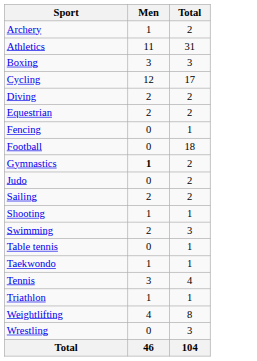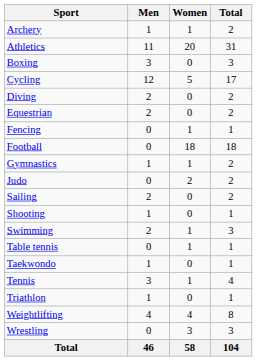+ column: Women | 1 | 20 | 0 | 5 | 0 | 0 | 1 | 18 | 1 | 2 | 0 | 0 | 1 | 1 | 0 | 1 | 0 | 4 | 3 | 58
Gymnastics | Men: bold -> normal
